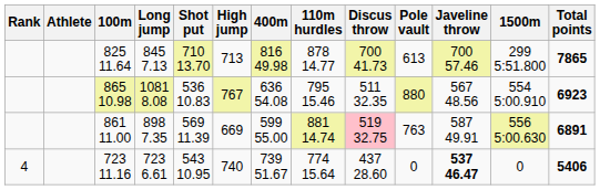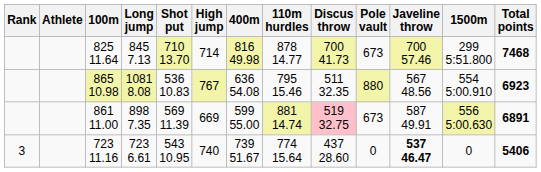825 11.64 | High jump: 713 -> 714
825 11.64 | Pole vault: 613 -> 673
825 11.64 | Total points: 7865 -> 7468
861 11.00 | Pole vault: 763 -> 673
723 11.16 | Rank: 4 -> 3
